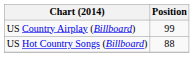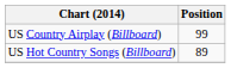US Hot Country Songs (Billboard) | Position: 88 -> 89
